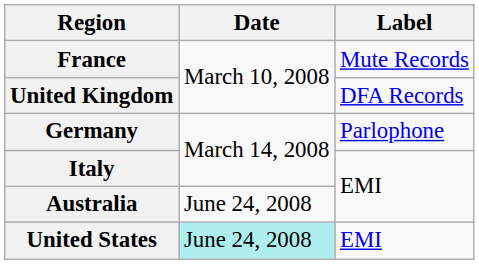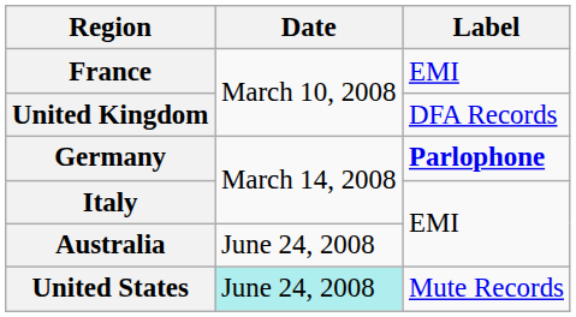France | Label: Mute Records -> EMI
Germany | Label: normal -> bold
United States | Label: EMI -> Mute Records
